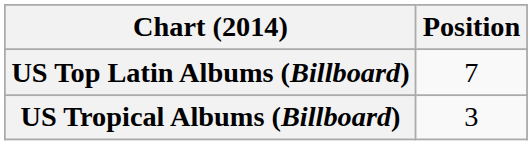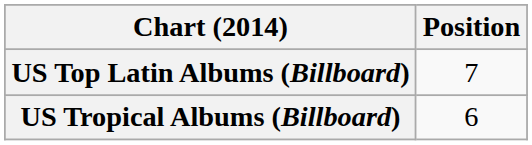US Tropical Albums (Billboard) | Position: 3 -> 6
